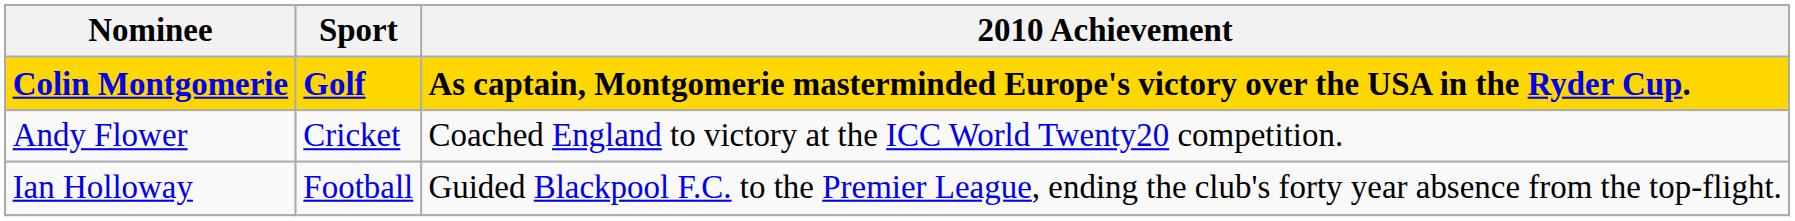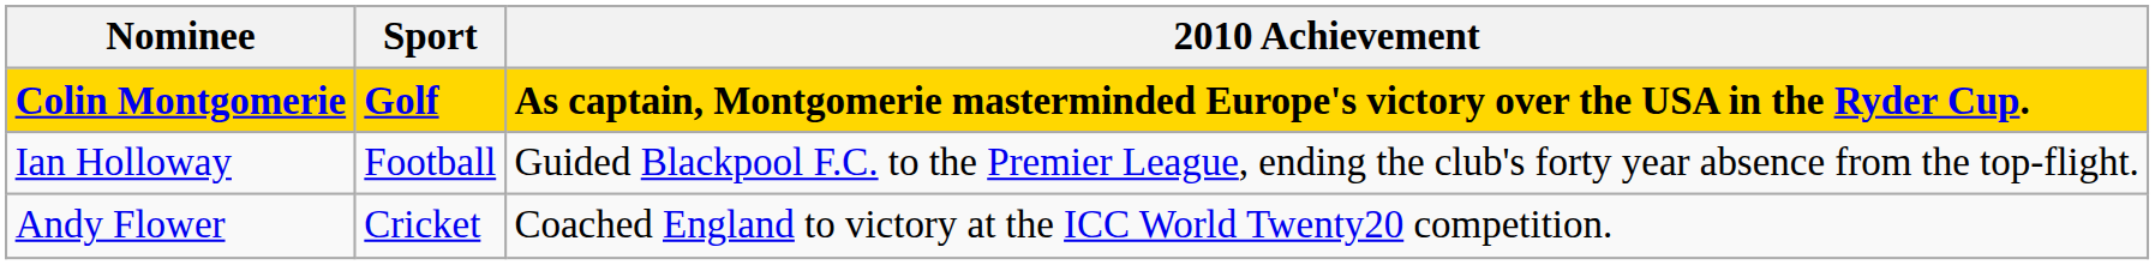rows swapped: Andy Flower <-> Ian Holloway
